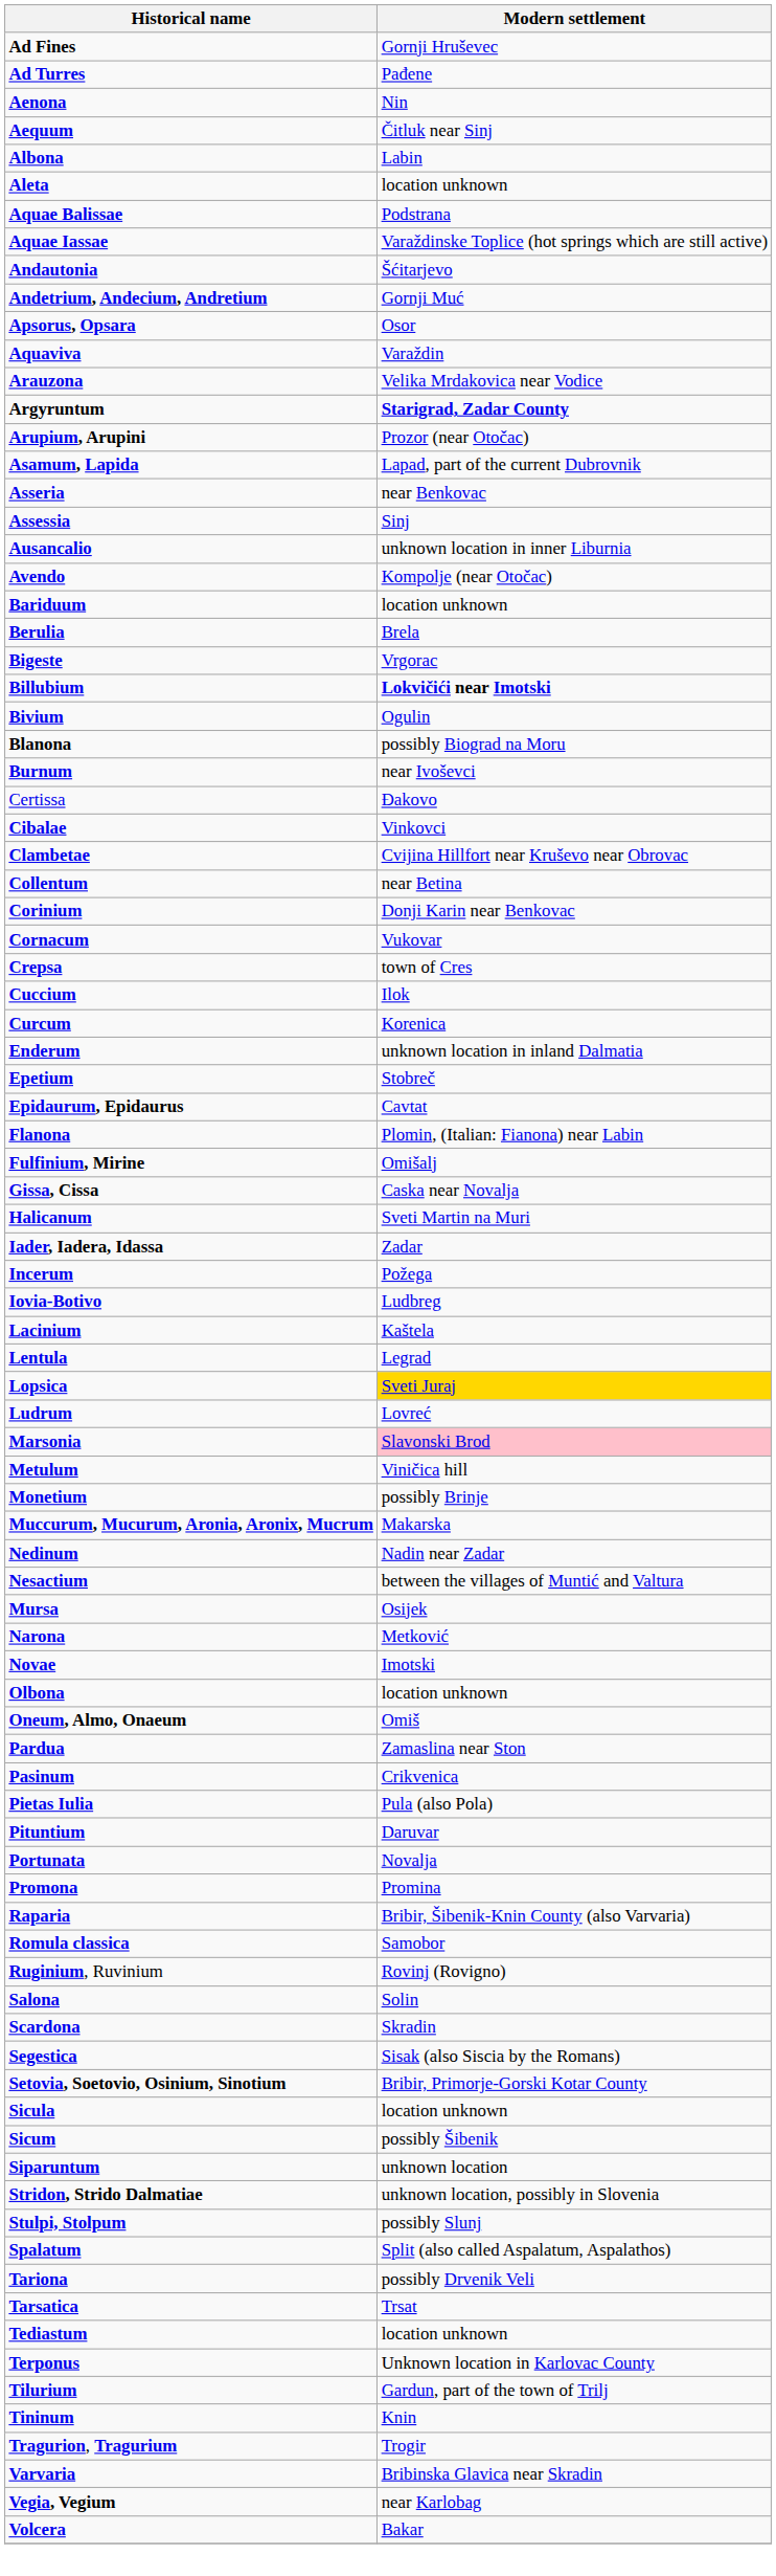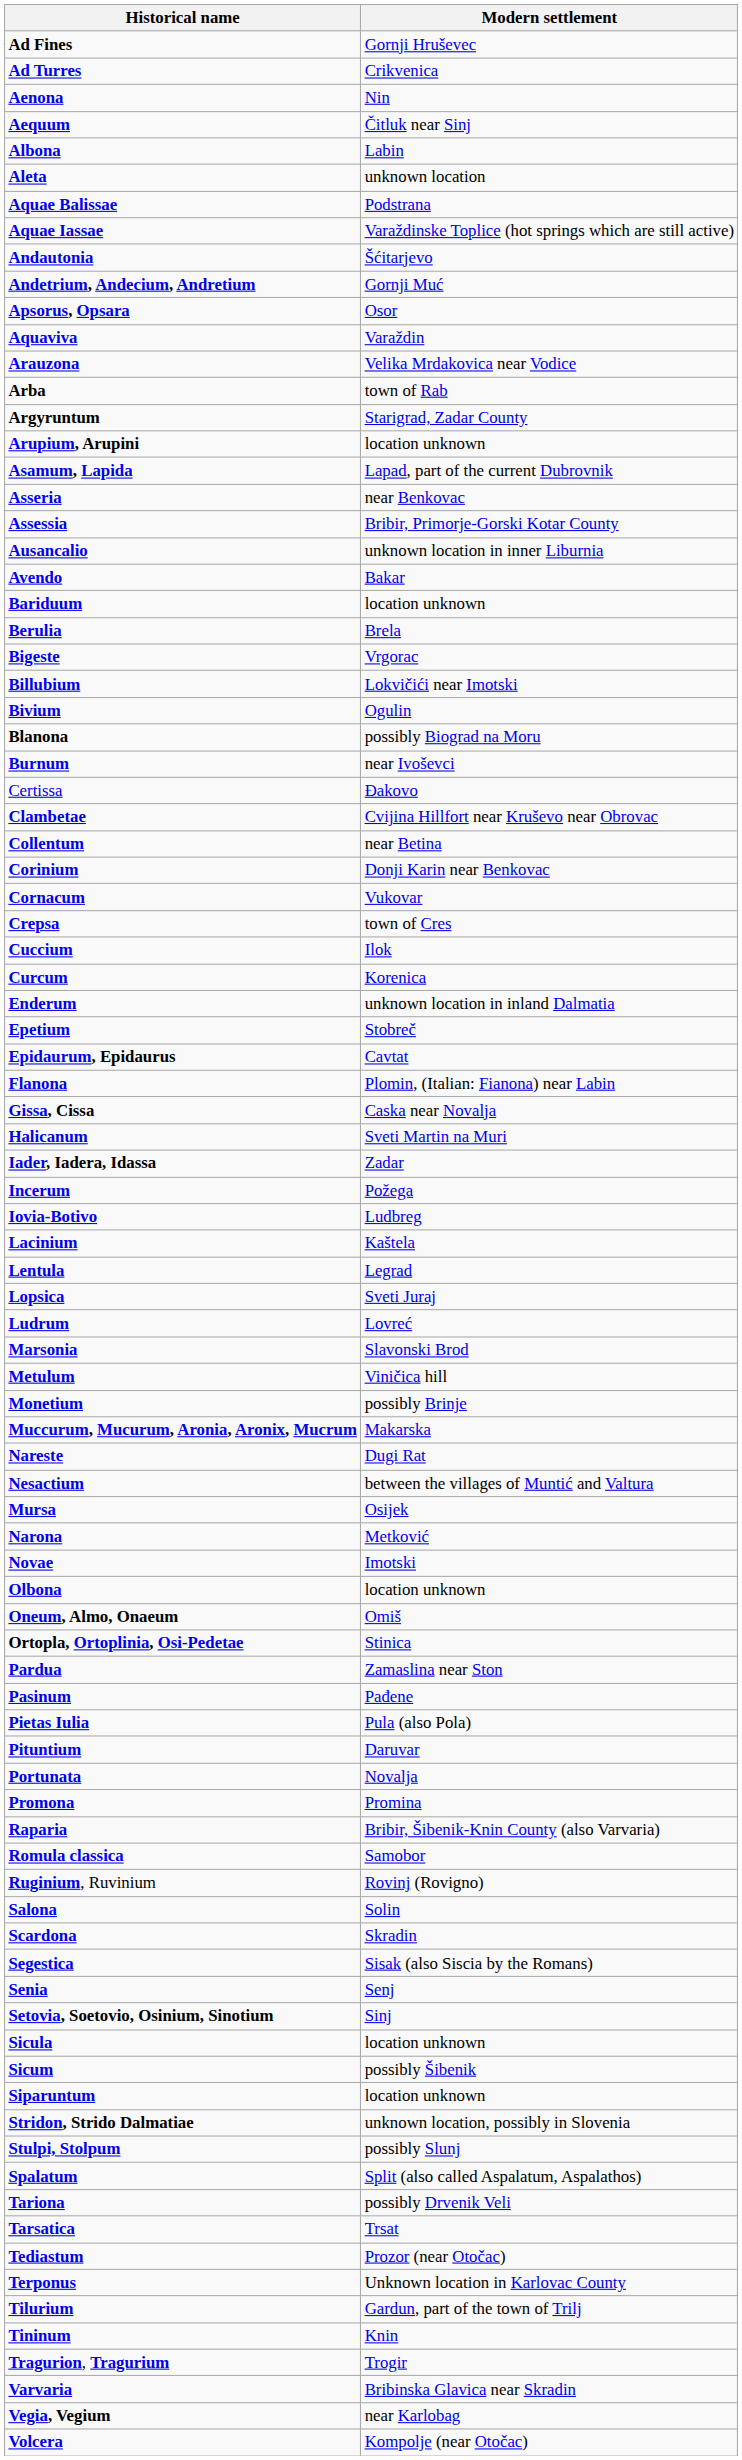Ad Turres | Modern settlement: Pađene -> Crikvenica
Aleta | Modern settlement: location unknown -> unknown location
+ row: Arba | town of Rab
Argyruntum | Modern settlement: bold -> normal
Arupium, Arupini | Modern settlement: Prozor (near Otočac) -> location unknown
Assessia | Modern settlement: Sinj -> Bribir, Primorje-Gorski Kotar County
Avendo | Modern settlement: Kompolje (near Otočac) -> Bakar
Billubium | Modern settlement: bold -> normal
- row: Cibalae | Vinkovci
- row: Fulfinium, Mirine | Omišalj
Lopsica | Modern settlement: gold background -> no background
Marsonia | Modern settlement: pink background -> no background
+ row: Nareste | Dugi Rat
- row: Nedinum | Nadin near Zadar
+ row: Ortopla, Ortoplinia, Osi-Pedetae | Stinica
Pasinum | Modern settlement: Crikvenica -> Pađene
+ row: Senia | Senj
Setovia, Soetovio, Osinium, Sinotium | Modern settlement: Bribir, Primorje-Gorski Kotar County -> Sinj
Siparuntum | Modern settlement: unknown location -> location unknown
Tediastum | Modern settlement: location unknown -> Prozor (near Otočac)
Volcera | Modern settlement: Bakar -> Kompolje (near Otočac)
